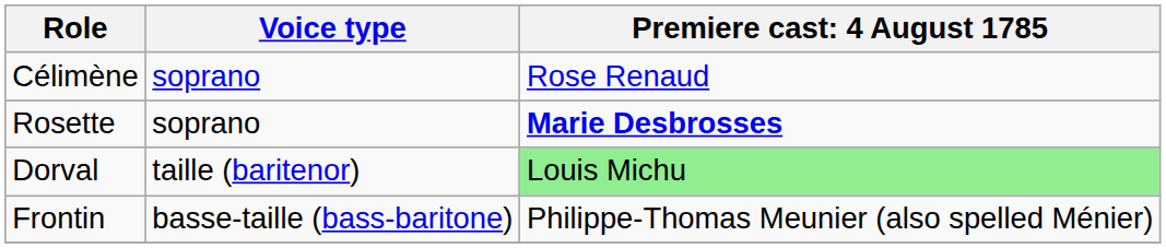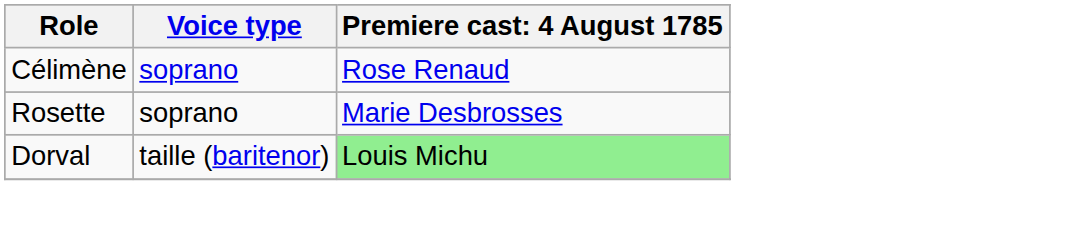Rosette | column 3: bold -> normal
- row: Frontin | basse-taille (bass-baritone) | Philippe-Thomas Meunier (also spelled Ménier)
